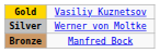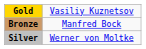rows swapped: Silver <-> Bronze
